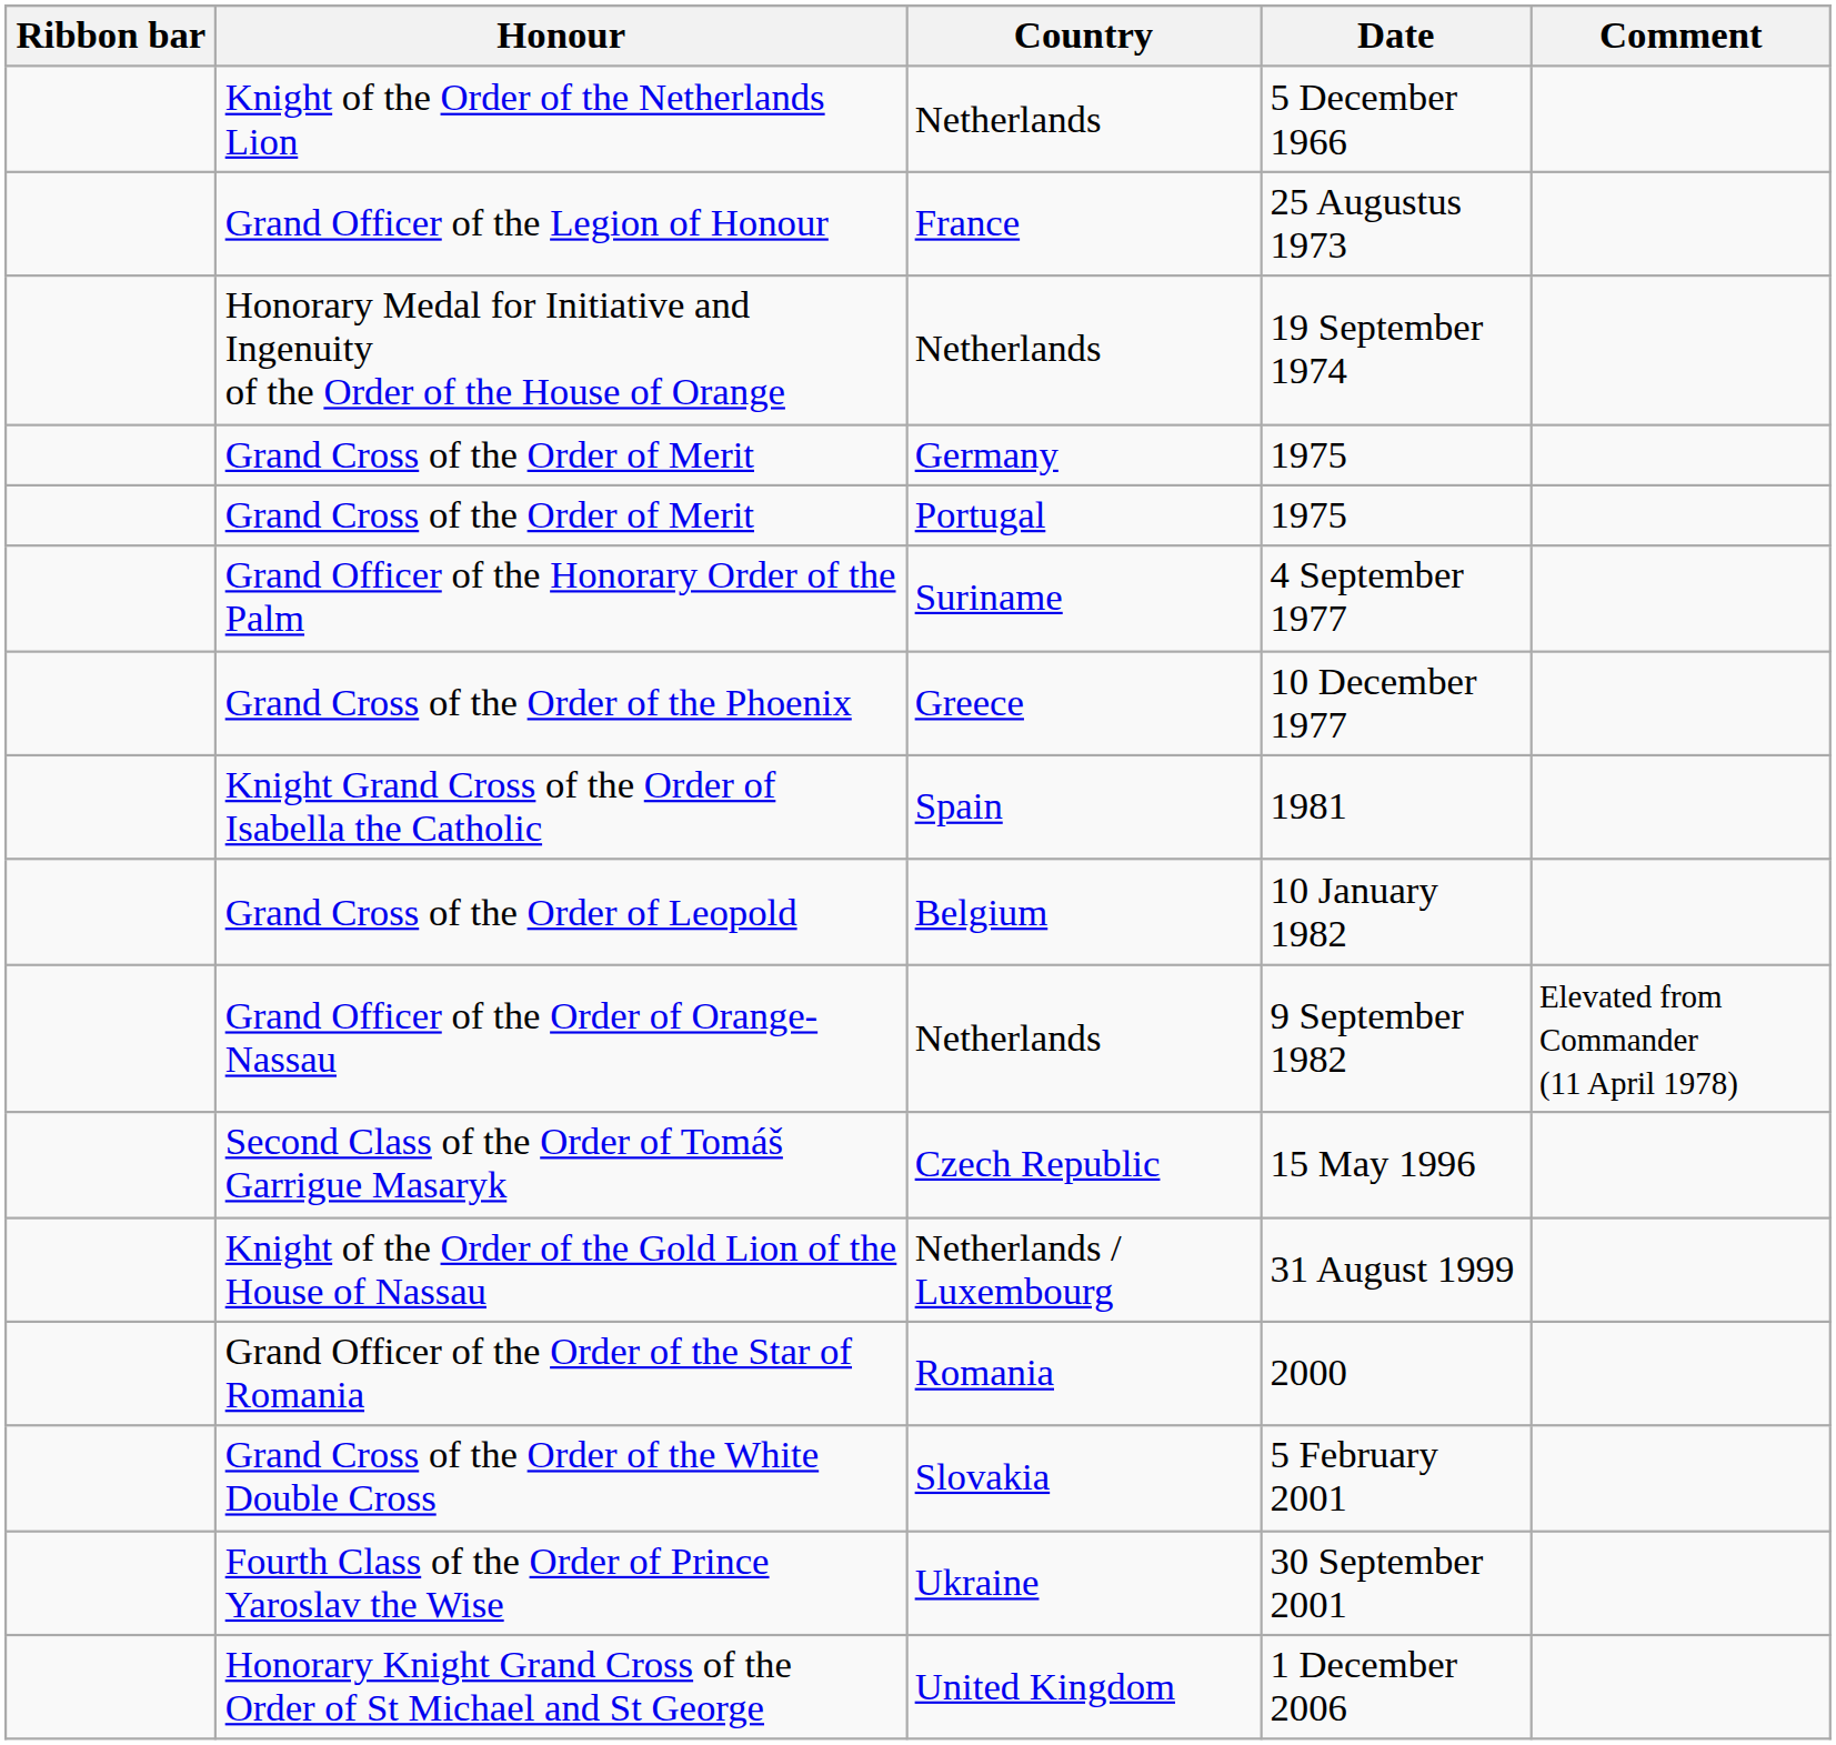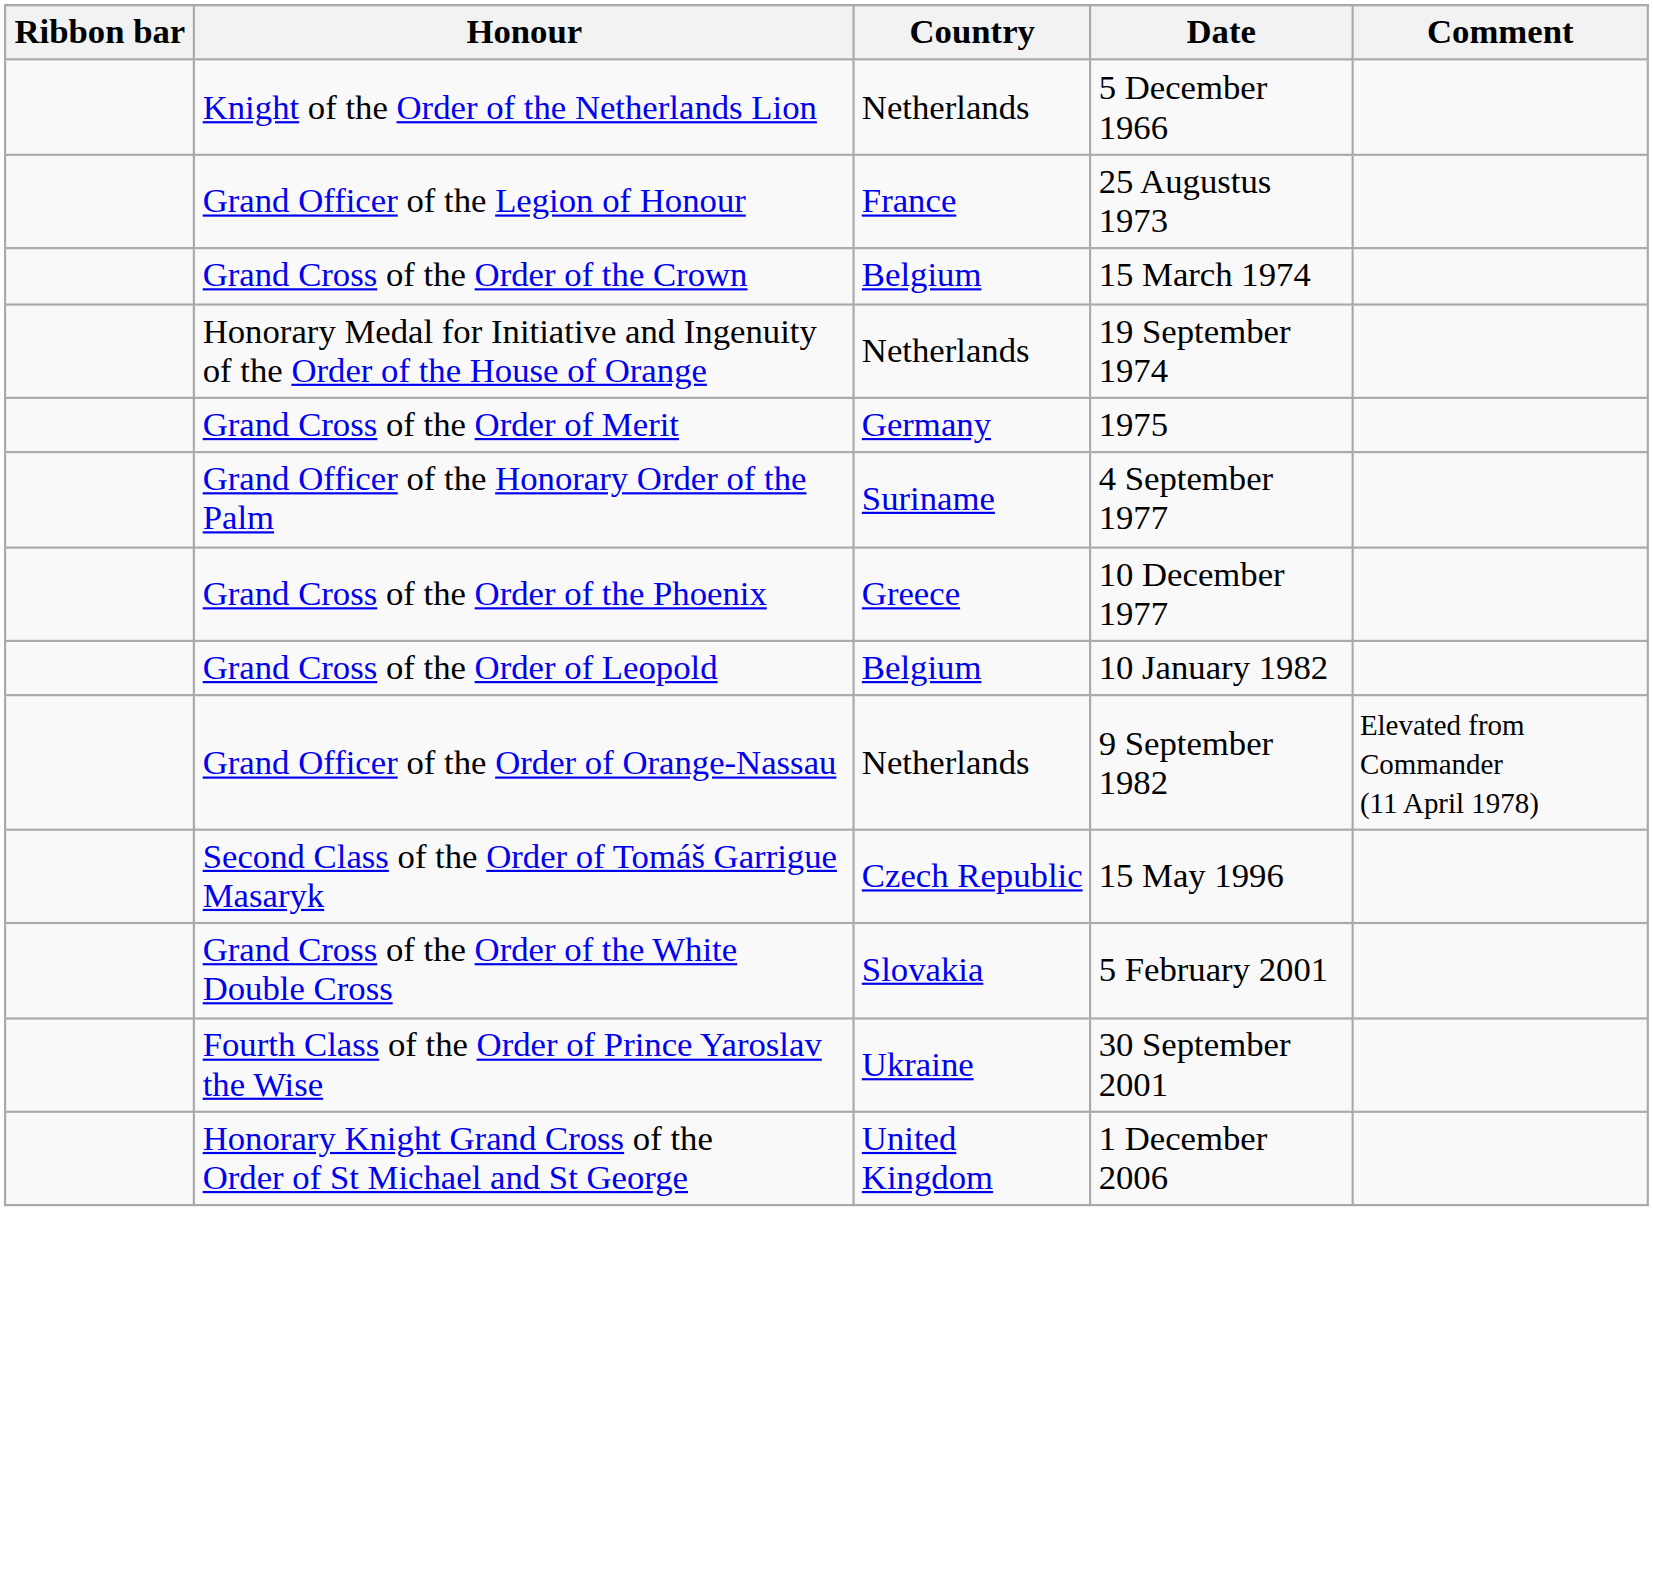+ row: Grand Cross of the Order of the Crown | Belgium | 15 March 1974
- row: Grand Cross of the Order of Merit | Portugal | 1975
- row: Knight Grand Cross of the Order of Isabella the Catholic | Spain | 1981
- row: Knight of the Order of the Gold Lion of the House of Nassau | Netherlands / Luxembourg | 31 August 1999
- row: Grand Officer of the Order of the Star of Romania | Romania | 2000
